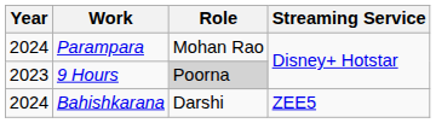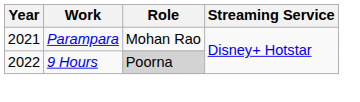Parampara | Year: 2024 -> 2021
9 Hours | Year: 2023 -> 2022
- row: 2024 | Bahishkarana | Darshi | ZEE5
